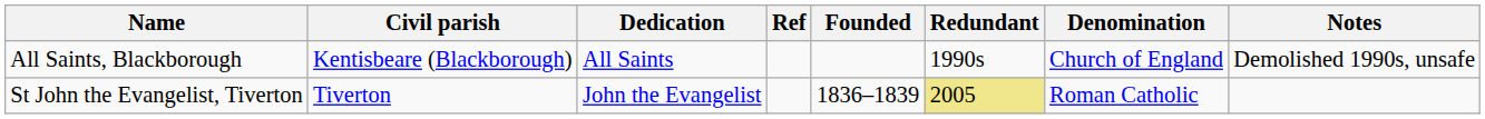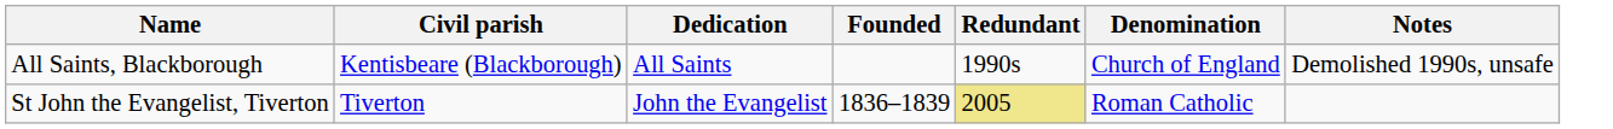- column: Ref
